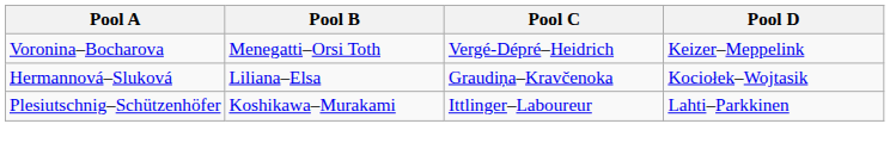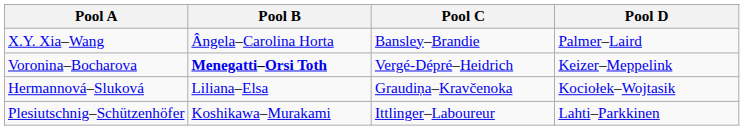+ row: X.Y. Xia–Wang | Ângela–Carolina Horta | Bansley–Brandie | Palmer–Laird
Voronina–Bocharova | Pool B: normal -> bold
